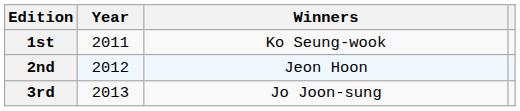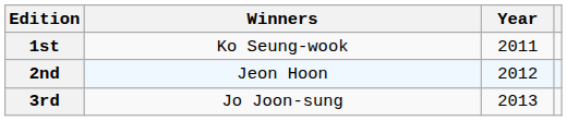columns swapped: Year <-> Winners
